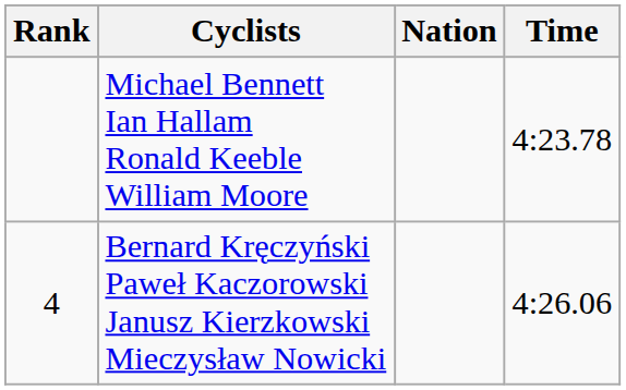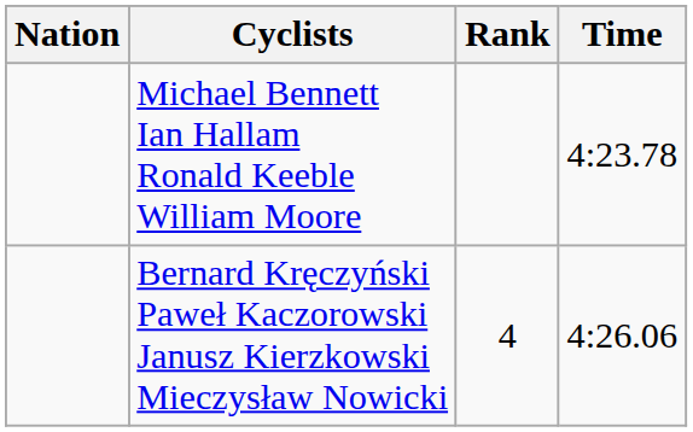columns swapped: Rank <-> Nation
